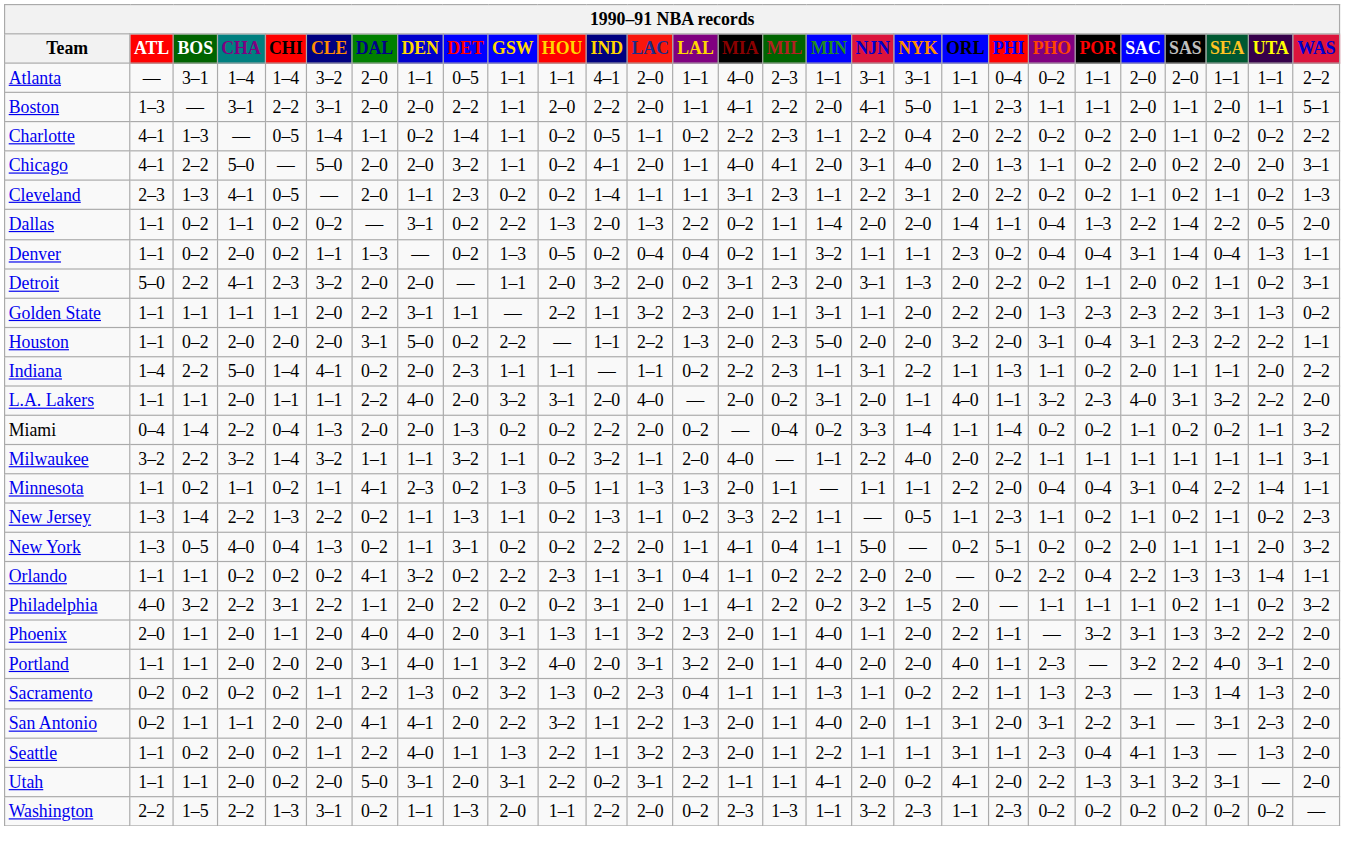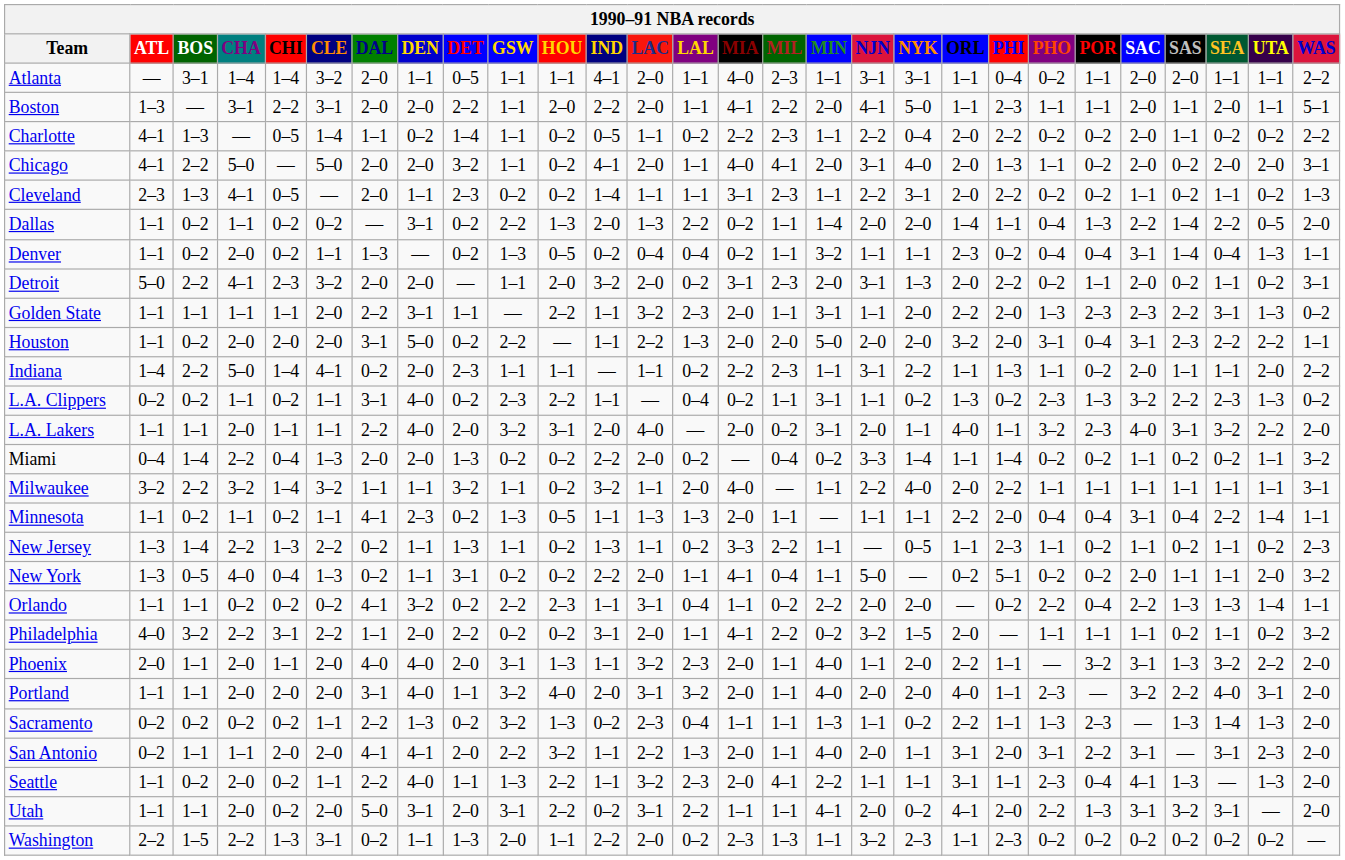Houston | MIL: 2–3 -> 2–0
+ row: L.A. Clippers | 0–2 | 0–2 | 1–1 | 0–2 | 1–1 | 3–1 | 4–0 | 0–2 | 2–3 | 2–2 | 1–1 | — | 0–4 | 0–2 | 1–1 | 3–1 | 1–1 | 0–2 | 1–3 | 0–2 | 2–3 | 1–3 | 3–2 | 2–2 | 2–3 | 1–3 | 0–2
Seattle | MIL: 1–1 -> 4–1
